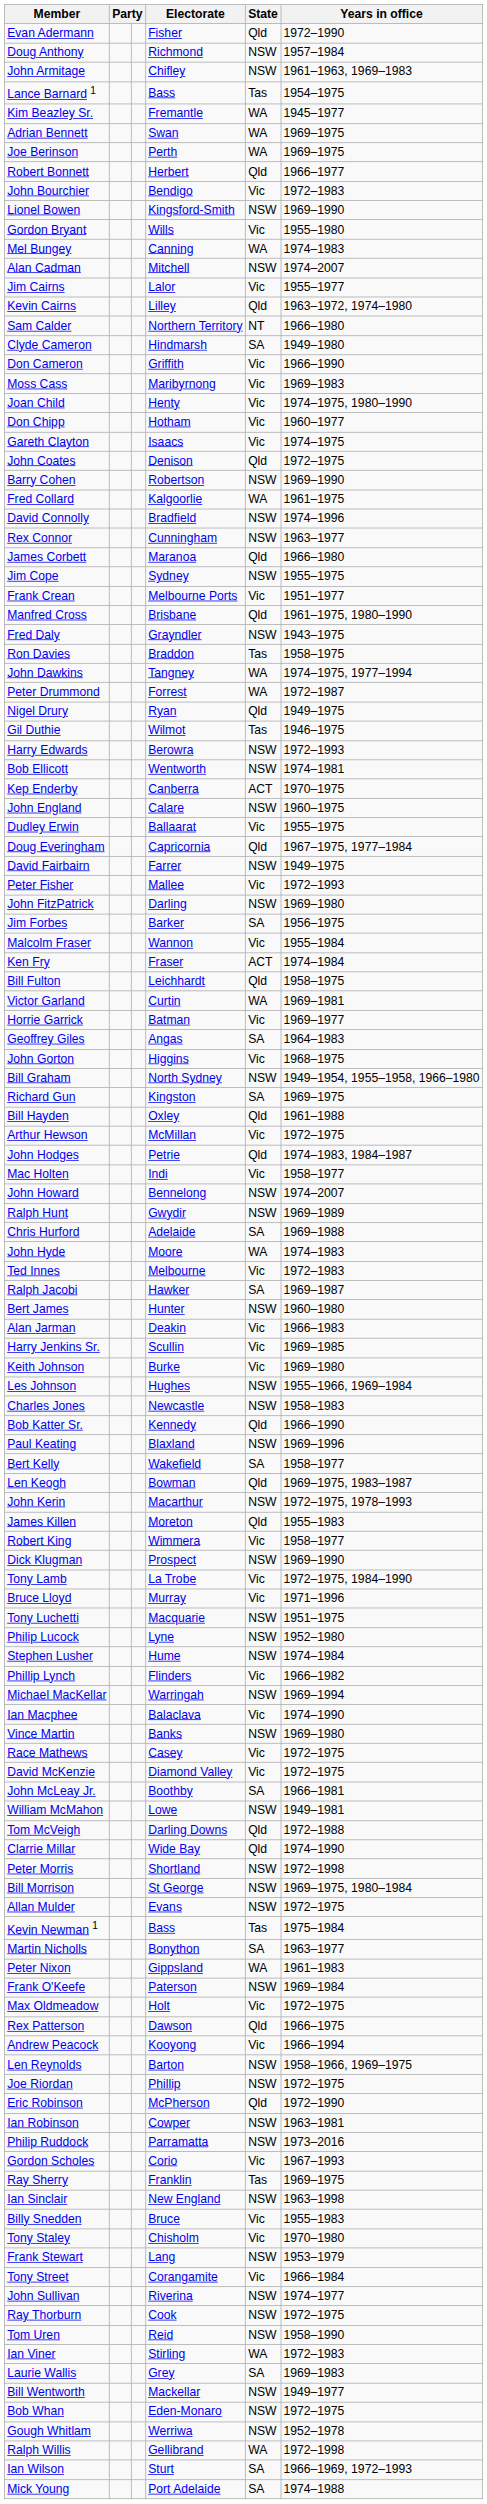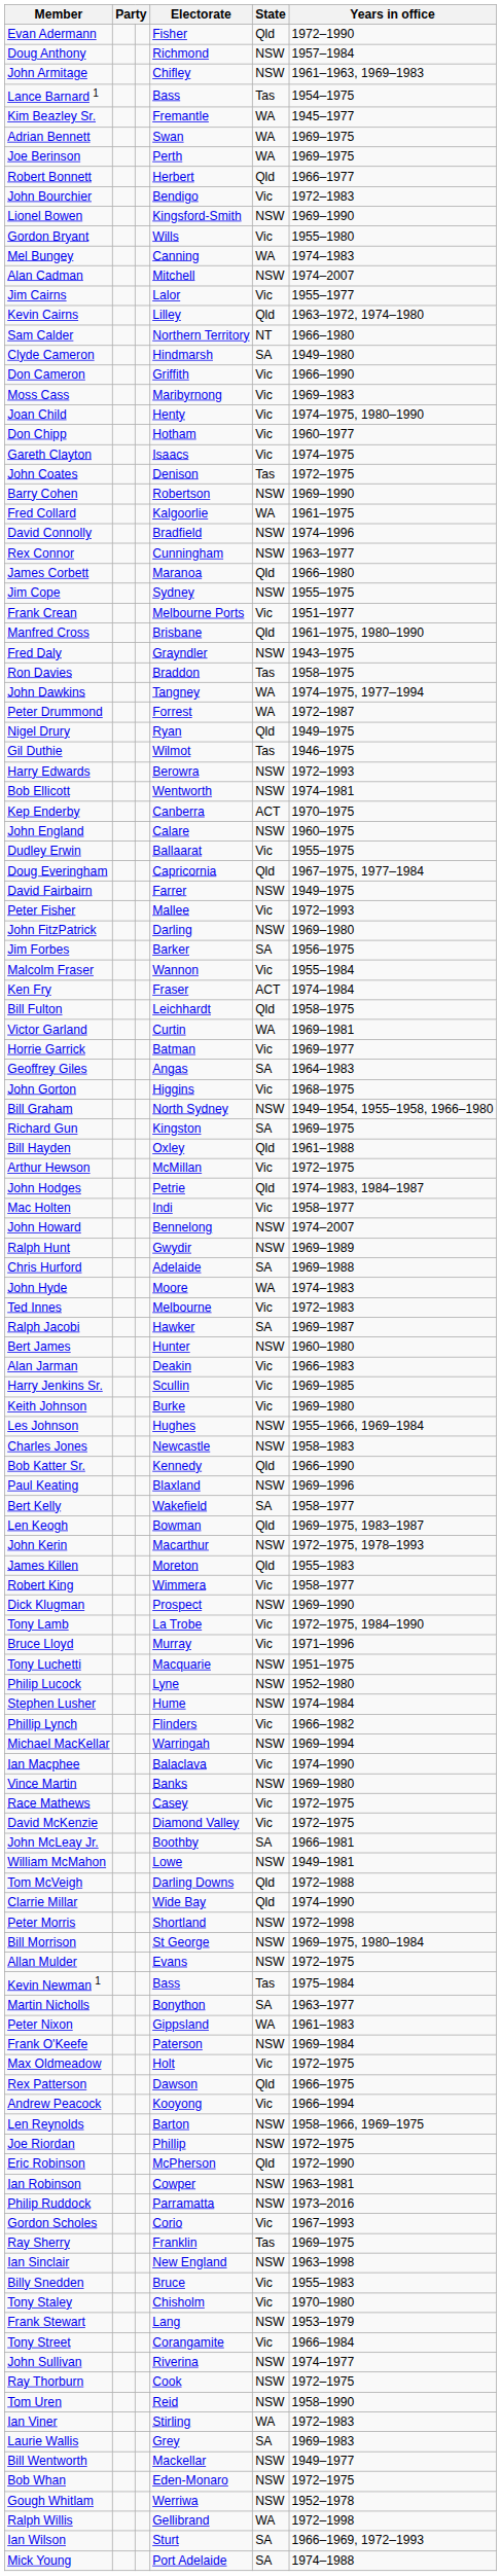John Coates | State: Qld -> Tas
